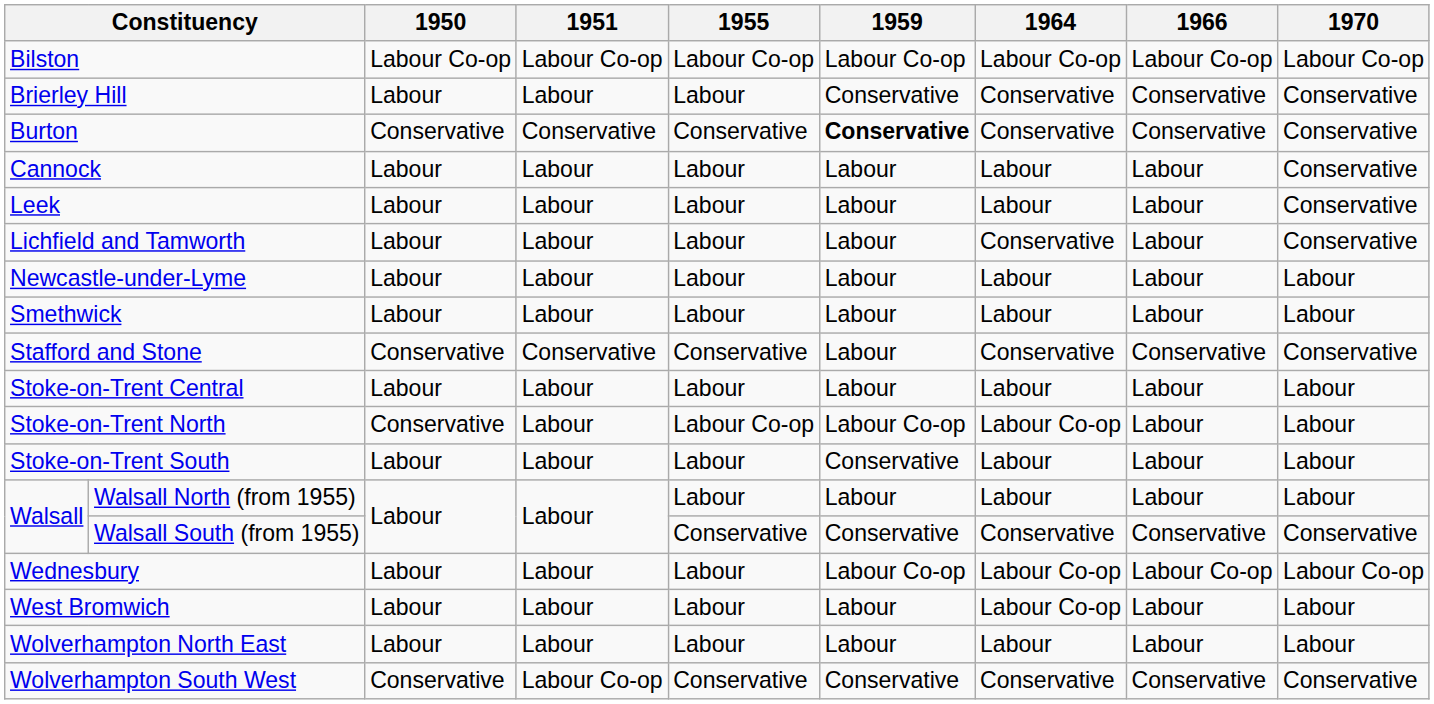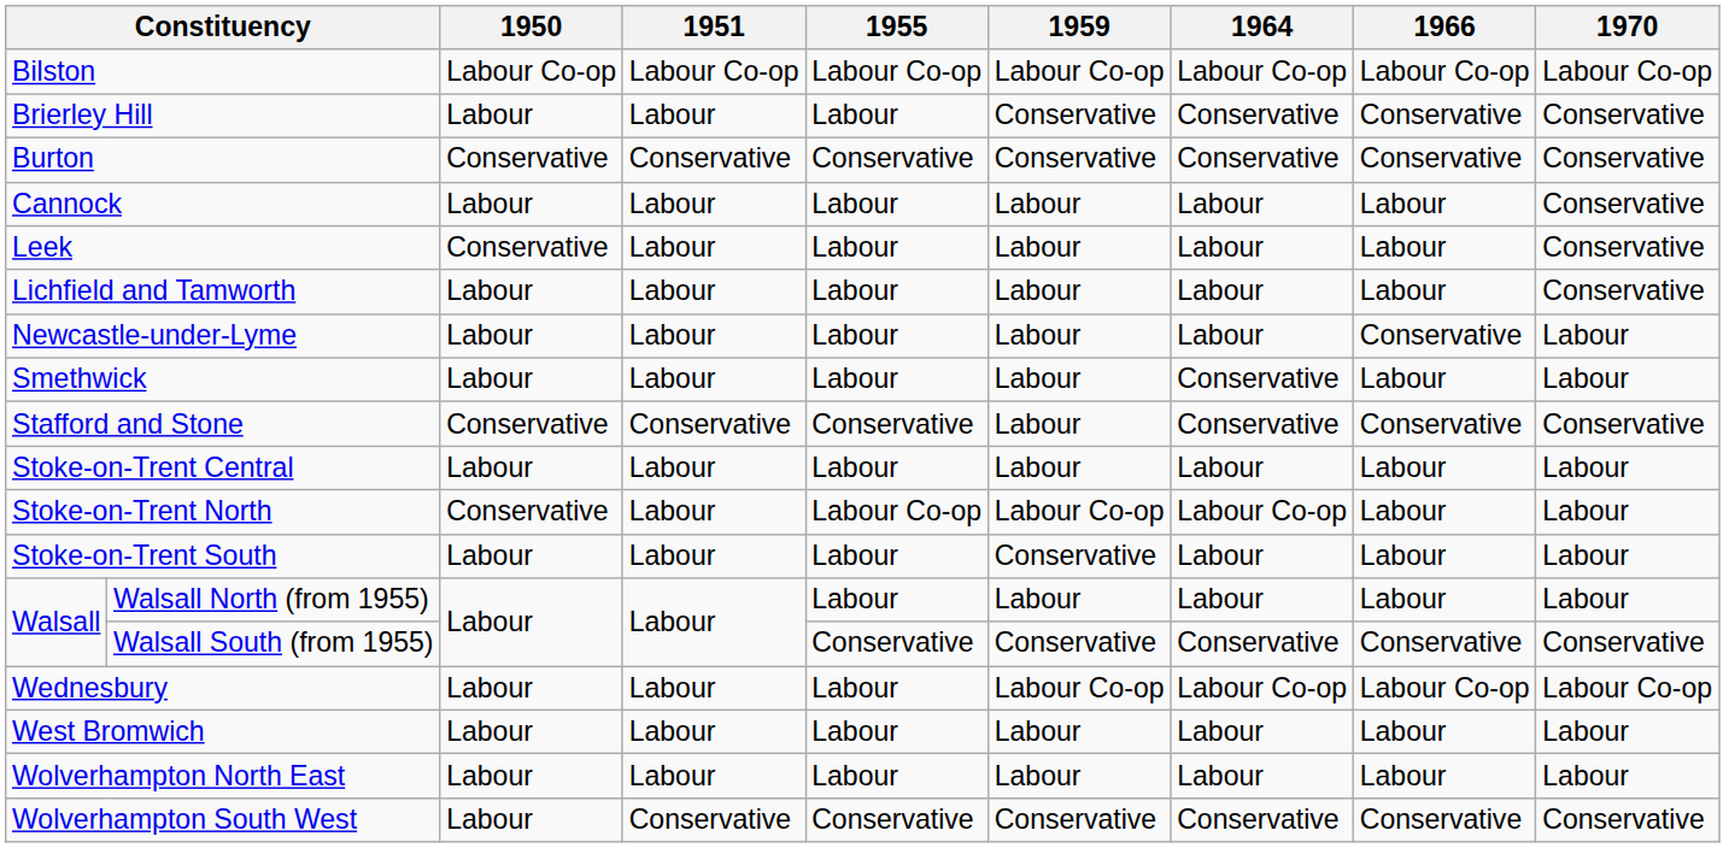Burton | 1959: bold -> normal
Leek | 1950: Labour -> Conservative
Lichfield and Tamworth | 1964: Conservative -> Labour
Newcastle-under-Lyme | 1966: Labour -> Conservative
Smethwick | 1964: Labour -> Conservative
West Bromwich | 1964: Labour Co-op -> Labour
Wolverhampton South West | 1950: Conservative -> Labour
Wolverhampton South West | 1951: Labour Co-op -> Conservative
